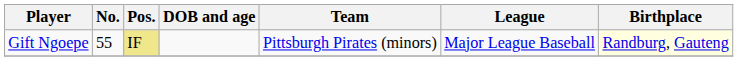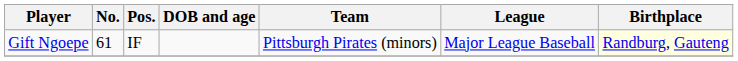Gift Ngoepe | No.: 55 -> 61
Gift Ngoepe | Pos.: khaki background -> no background
